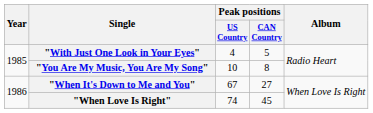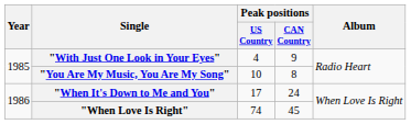"With Just One Look in Your Eyes" | Peak positions / CAN Country: 5 -> 9
"When It's Down to Me and You" | Peak positions / US Country: 67 -> 17
"When It's Down to Me and You" | Peak positions / CAN Country: 27 -> 24
